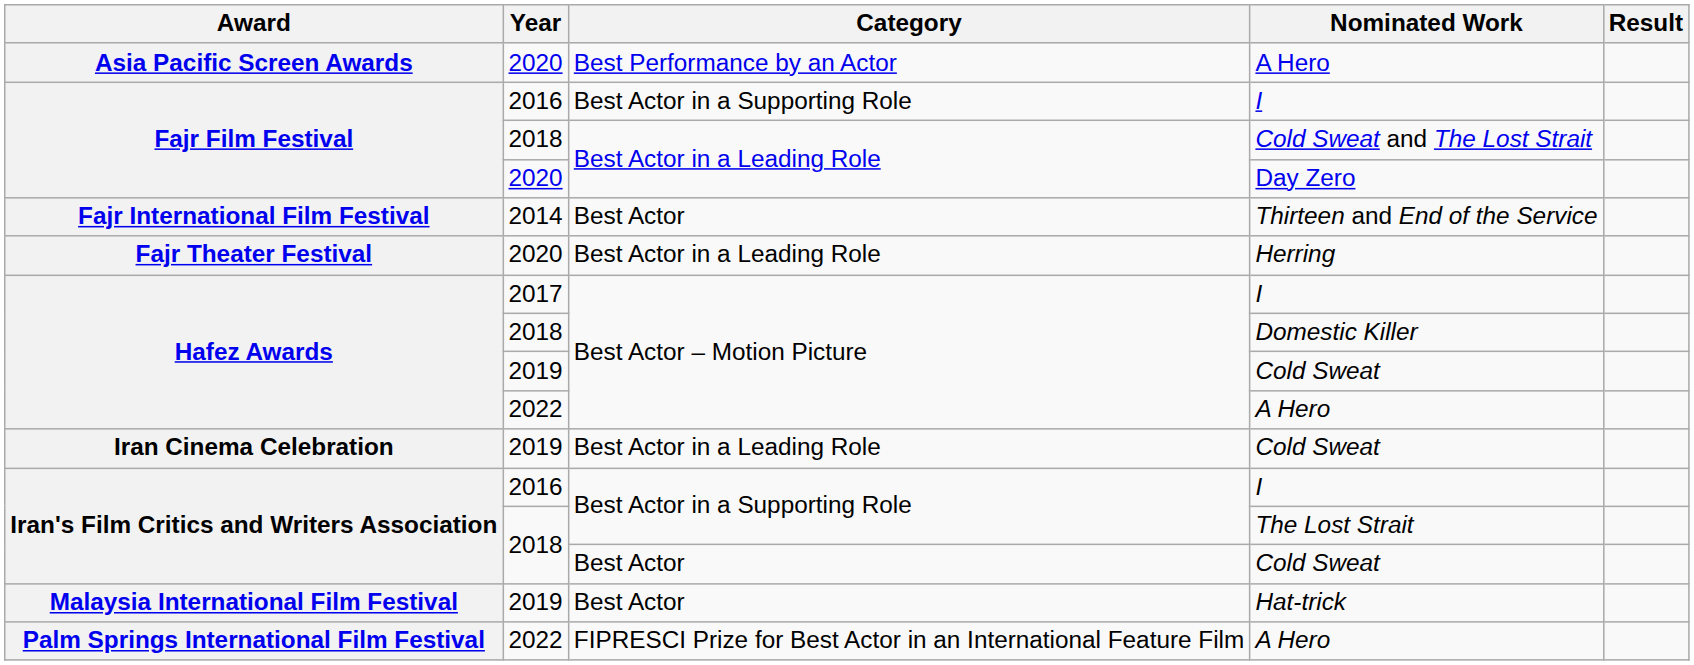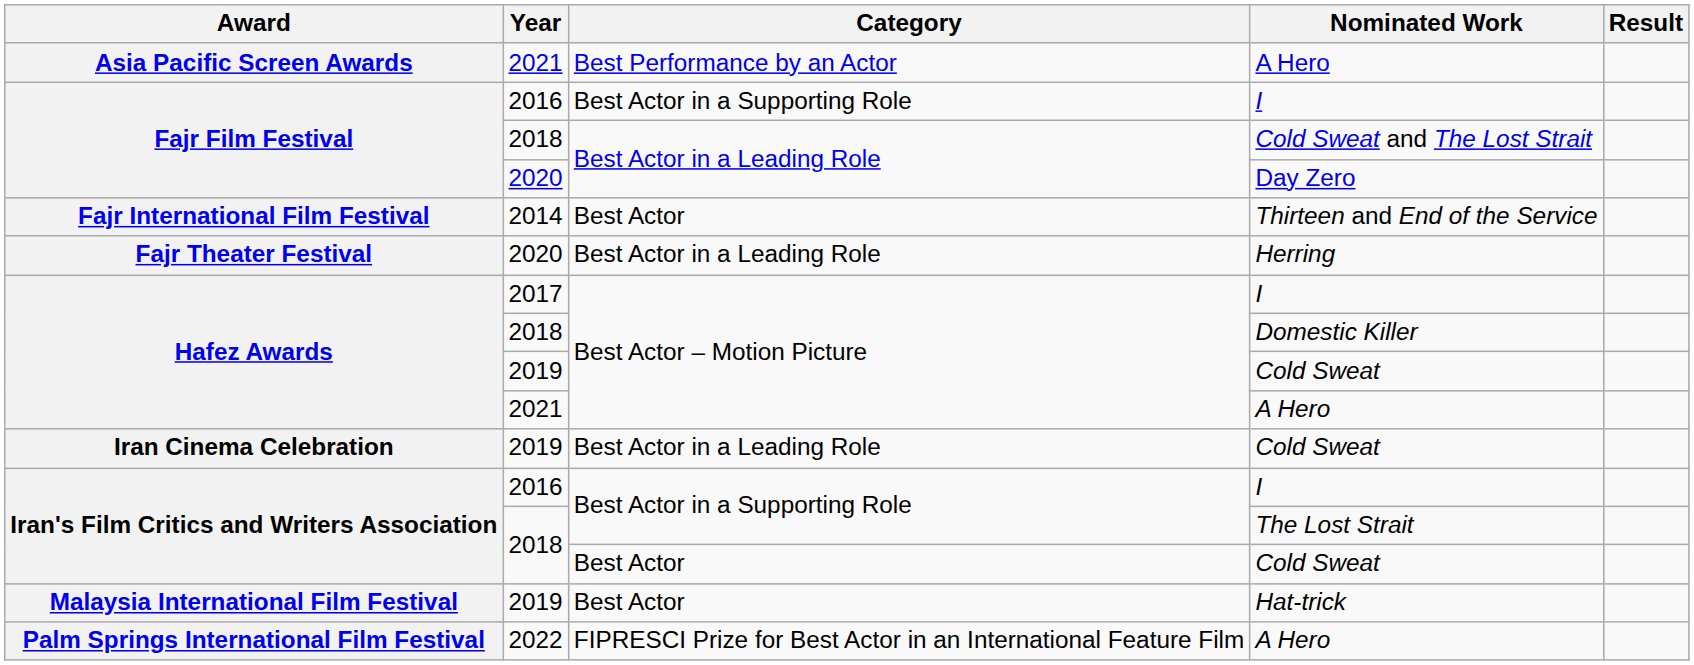Asia Pacific Screen Awards / A Hero | Year: 2020 -> 2021
Hafez Awards / A Hero | Year: 2022 -> 2021
